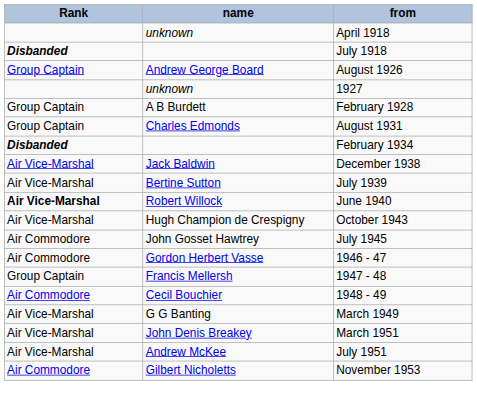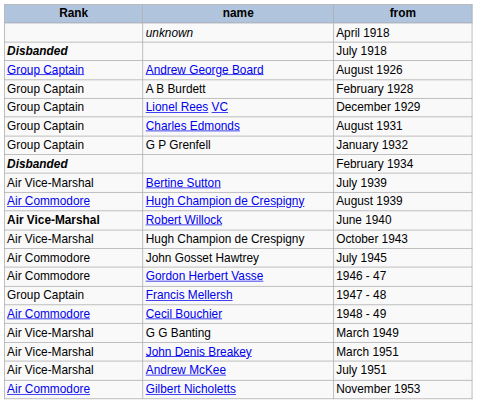- row: unknown | 1927
+ row: Group Captain | Lionel Rees VC | December 1929
+ row: Group Captain | G P Grenfell | January 1932
- row: Air Vice-Marshal | Jack Baldwin | December 1938
+ row: Air Commodore | Hugh Champion de Crespigny | August 1939
